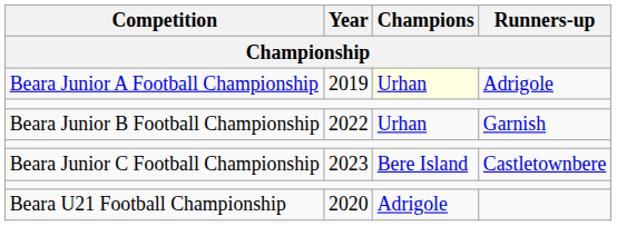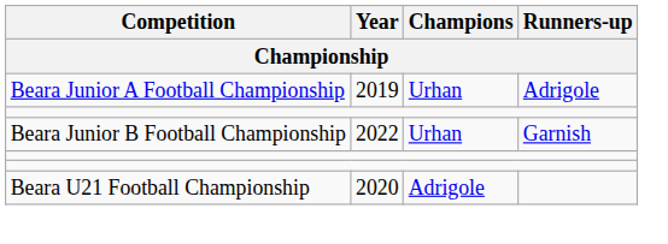Beara Junior A Football Championship | Champions: lightyellow background -> no background
- row: Beara Junior C Football Championship | 2023 | Bere Island | Castletownbere
